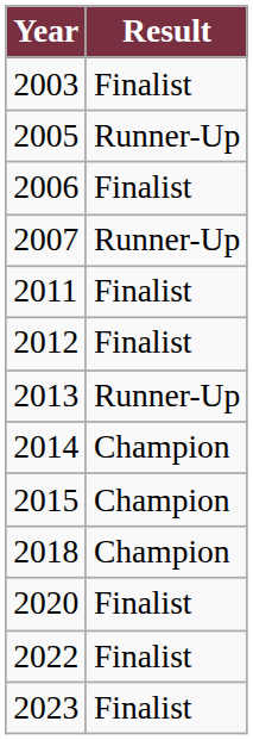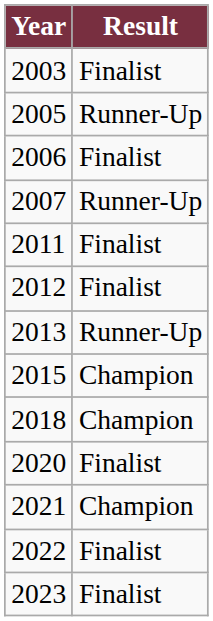- row: 2014 | Champion
+ row: 2021 | Champion
